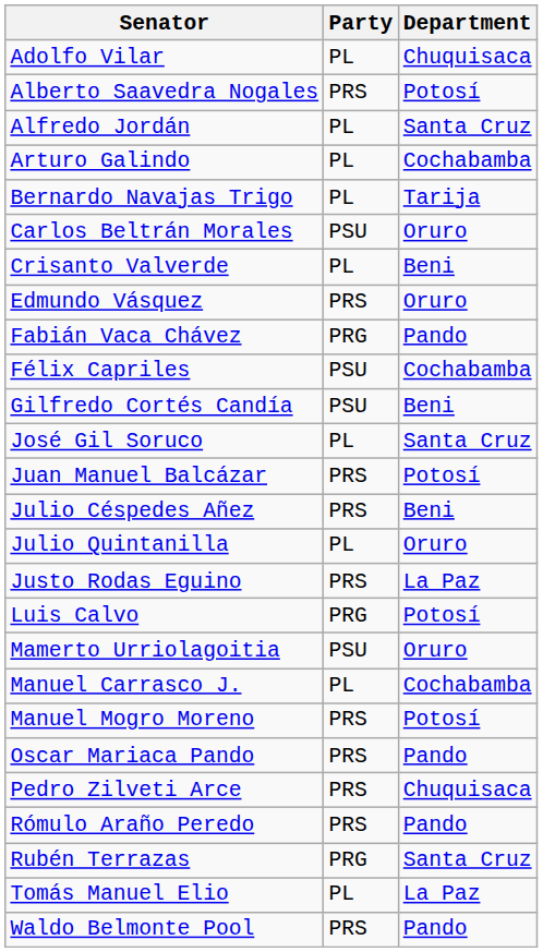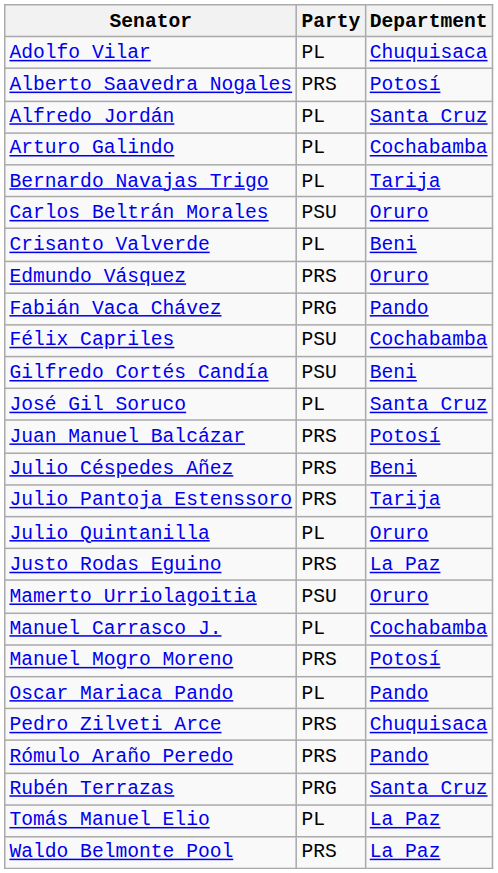+ row: Julio Pantoja Estenssoro | PRS | Tarija
- row: Luis Calvo | PRG | Potosí
Oscar Mariaca Pando | Party: PRS -> PL
Waldo Belmonte Pool | Department: Pando -> La Paz
